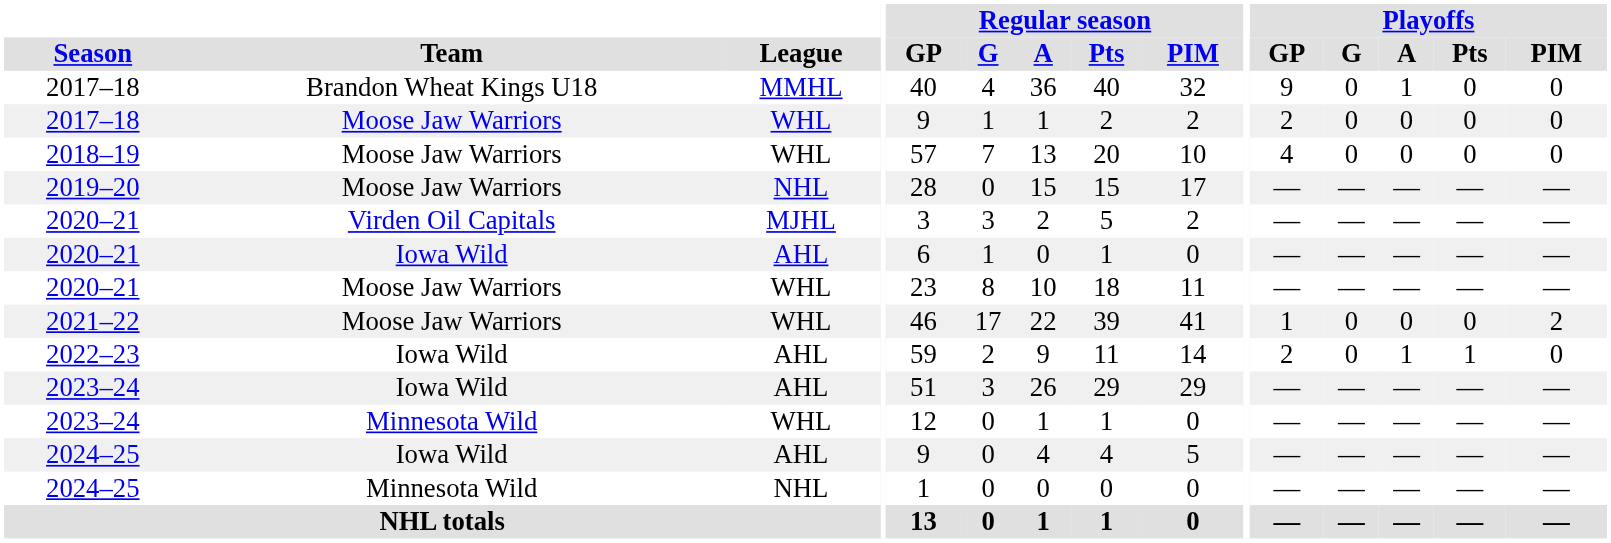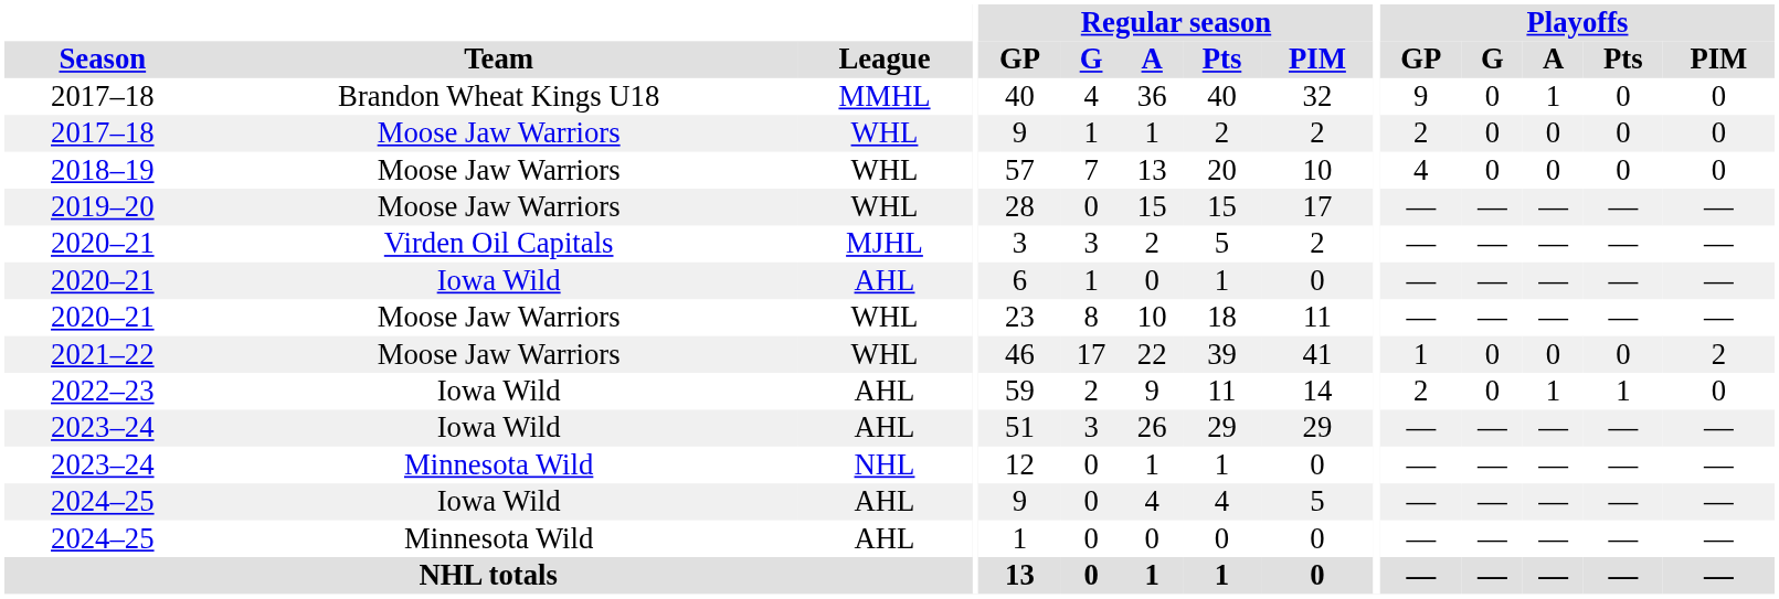2019–20 | League: NHL -> WHL
2023–24 / Minnesota Wild | League: WHL -> NHL
2024–25 / Minnesota Wild | League: NHL -> AHL
